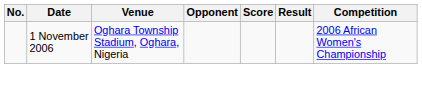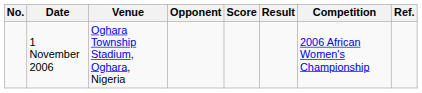+ column: Ref.
